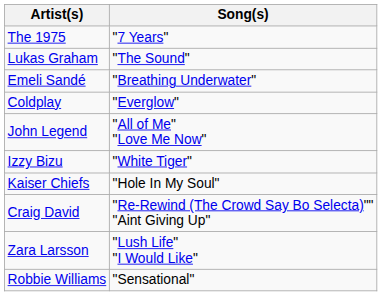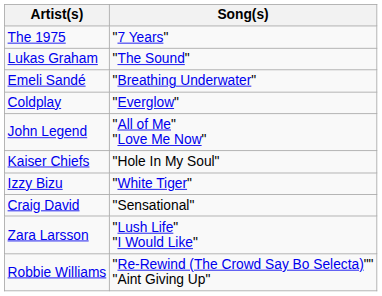rows swapped: Izzy Bizu <-> Kaiser Chiefs
Craig David | Song(s): "Re-Rewind (The Crowd Say Bo Selecta)"" "Aint Giving Up" -> "Sensational"
Robbie Williams | Song(s): "Sensational" -> "Re-Rewind (The Crowd Say Bo Selecta)"" "Aint Giving Up"
